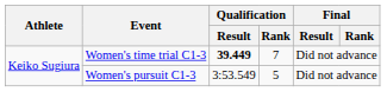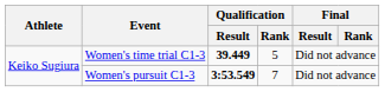Women's time trial C1-3 | Qualification / Rank: 7 -> 5
Women's pursuit C1-3 | Qualification / Result: normal -> bold
Women's pursuit C1-3 | Qualification / Rank: 5 -> 7
